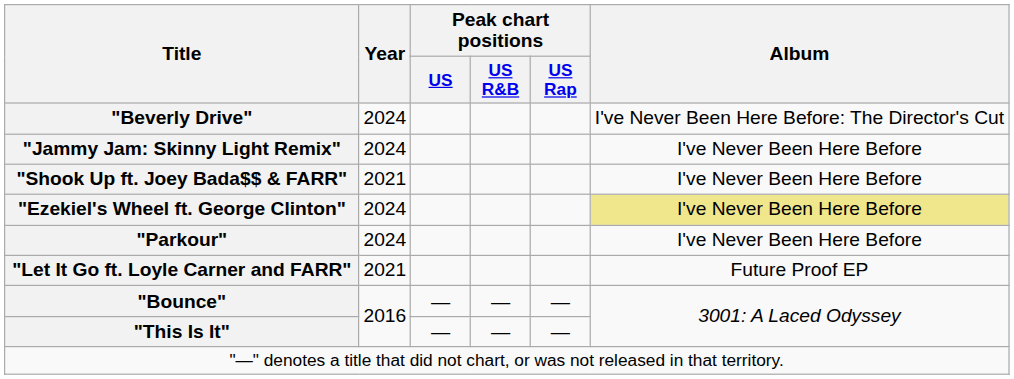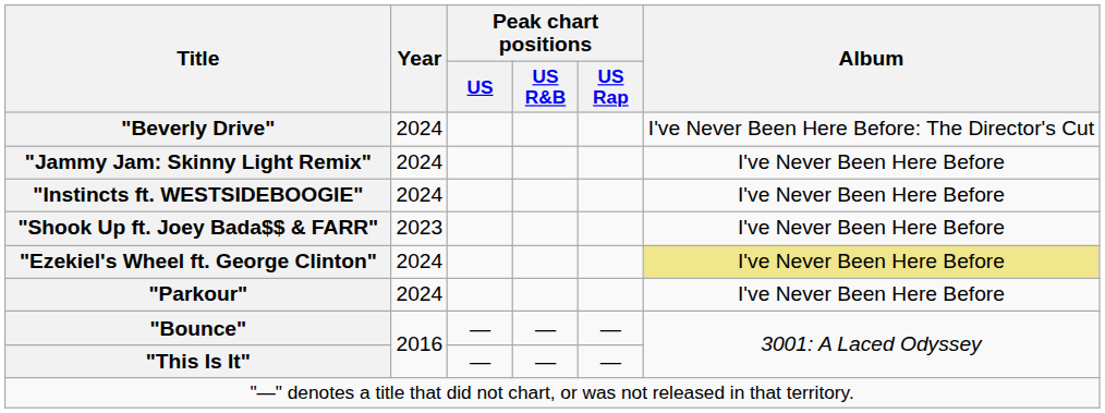+ row: "Instincts ft. WESTSIDEBOOGIE" | 2024 | I've Never Been Here Before
"Shook Up ft. Joey Bada$$ & FARR" | Year: 2021 -> 2023
- row: "Let It Go ft. Loyle Carner and FARR" | 2021 | Future Proof EP
